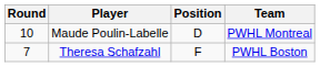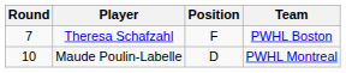rows swapped: Theresa Schafzahl <-> Maude Poulin-Labelle
